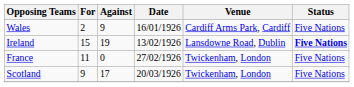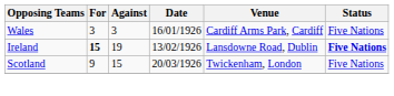Wales | For: 2 -> 3
Wales | Against: 9 -> 3
Ireland | For: normal -> bold
- row: France | 11 | 0 | 27/02/1926 | Twickenham, London | Five Nations
Scotland | Against: 17 -> 15
